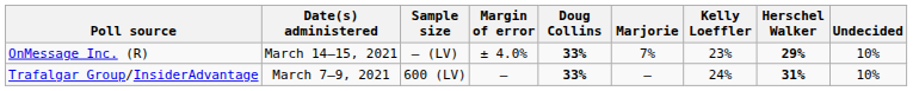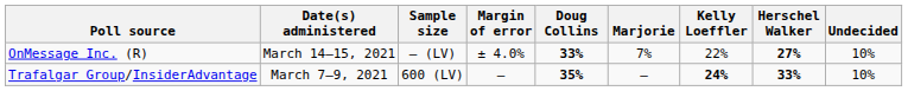OnMessage Inc. (R) | Kelly Loeffler: 23% -> 22%
OnMessage Inc. (R) | Herschel Walker: 29% -> 27%
Trafalgar Group/InsiderAdvantage | Doug Collins: 33% -> 35%
Trafalgar Group/InsiderAdvantage | Kelly Loeffler: normal -> bold
Trafalgar Group/InsiderAdvantage | Herschel Walker: 31% -> 33%
